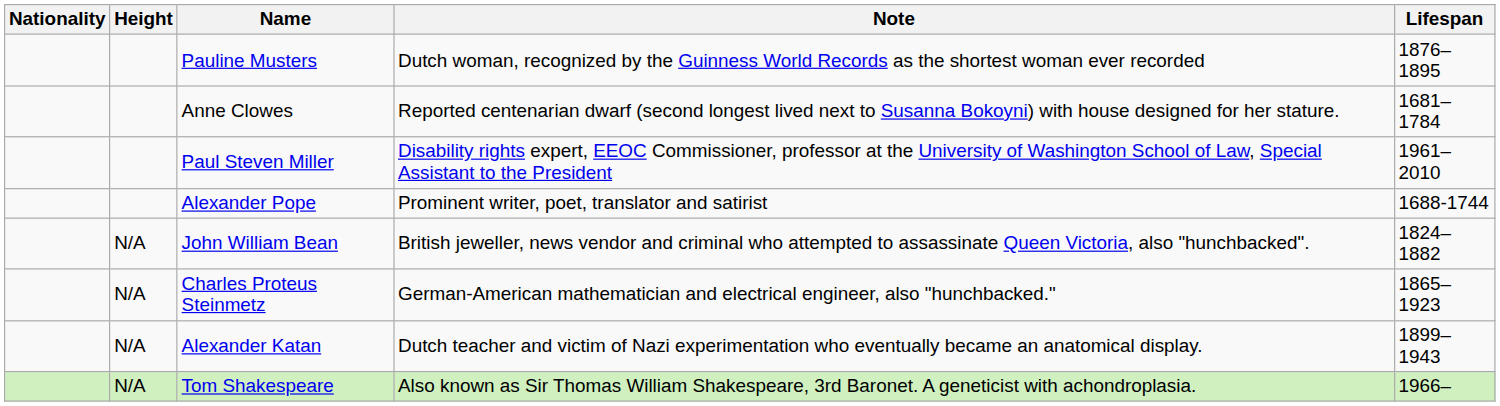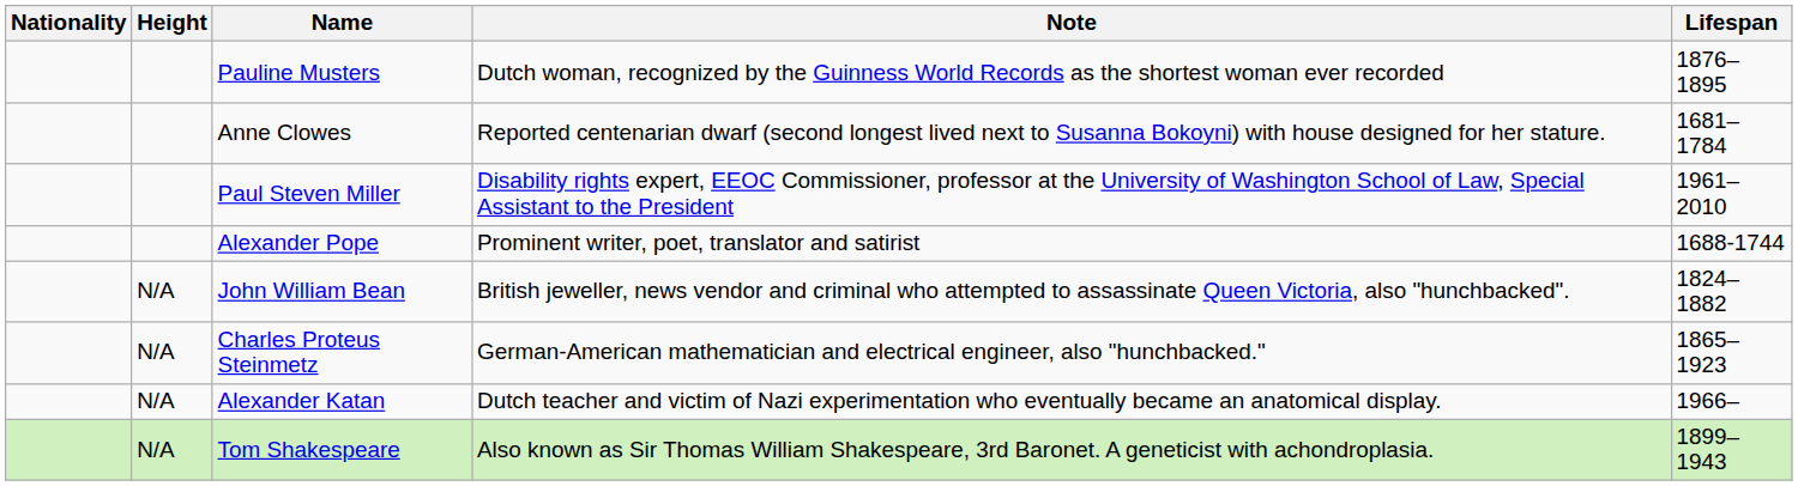Alexander Katan | Lifespan: 1899–1943 -> 1966–
Tom Shakespeare | Lifespan: 1966– -> 1899–1943
